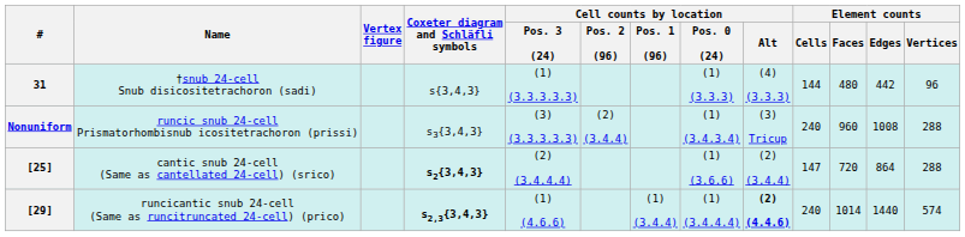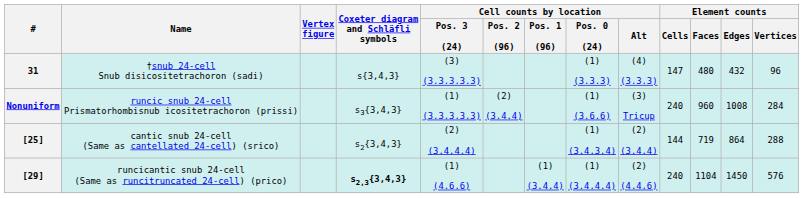31 | Cell counts by location / Pos. 3 (24): (1) (3.3.3.3.3) -> (3) (3.3.3.3.3)
31 | Element counts / Cells: 144 -> 147
31 | Element counts / Edges: 442 -> 432
Nonuniform | Cell counts by location / Pos. 3 (24): (3) (3.3.3.3.3) -> (1) (3.3.3.3.3)
Nonuniform | Cell counts by location / Pos. 0 (24): (1) (3.4.3.4) -> (1) (3.6.6)
Nonuniform | Element counts / Vertices: 288 -> 284
[25] | Coxeter diagram and Schläfli symbols: bold -> normal
[25] | Cell counts by location / Pos. 0 (24): (1) (3.6.6) -> (1) (3.4.3.4)
[25] | Element counts / Cells: 147 -> 144
[25] | Element counts / Faces: 720 -> 719
[29] | Cell counts by location / Alt: bold -> normal
[29] | Element counts / Faces: 1014 -> 1104
[29] | Element counts / Edges: 1440 -> 1450
[29] | Element counts / Vertices: 574 -> 576
